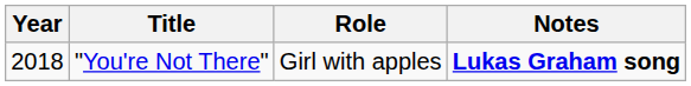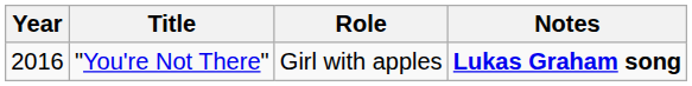"You're Not There" | Year: 2018 -> 2016
